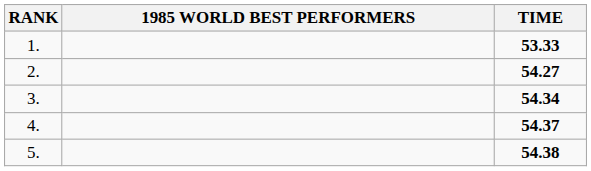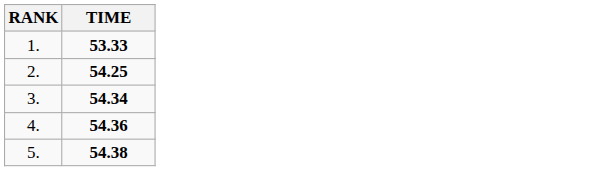- column: 1985 WORLD BEST PERFORMERS
2. | TIME: 54.27 -> 54.25
4. | TIME: 54.37 -> 54.36
